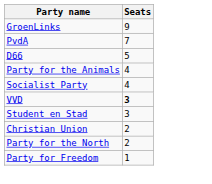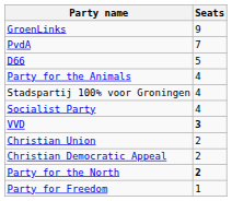+ row: Stadspartij 100% voor Groningen | 4
- row: Student en Stad | 3
+ row: Christian Democratic Appeal | 2
Party for the North | Seats: normal -> bold
